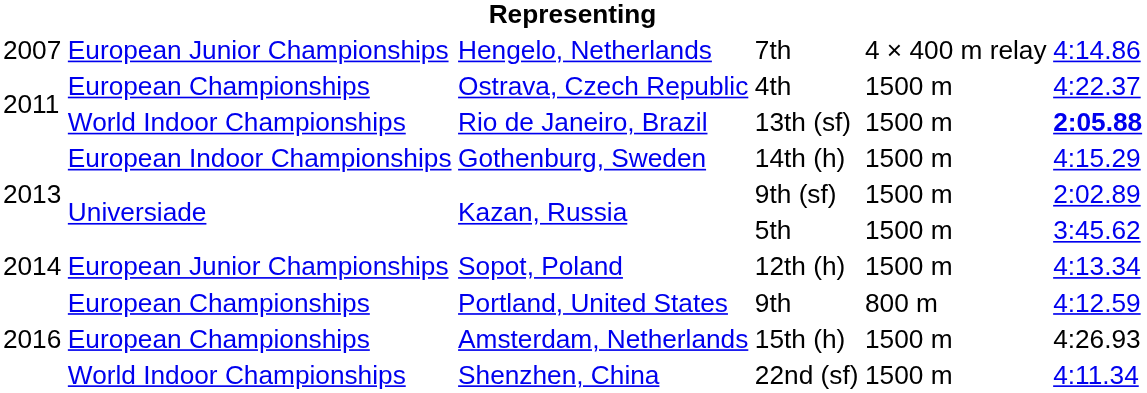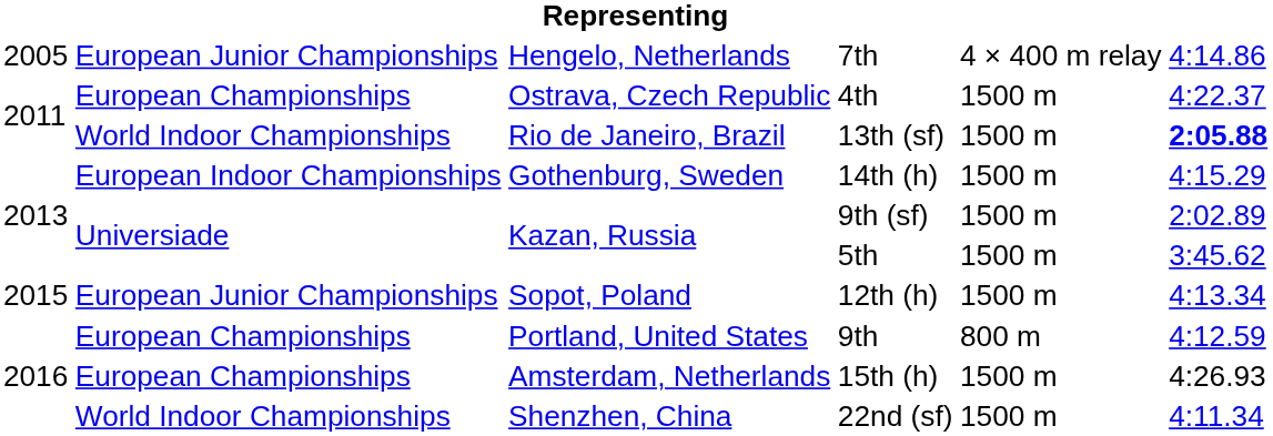7th | column 1: 2007 -> 2005
12th (h) | column 1: 2014 -> 2015
